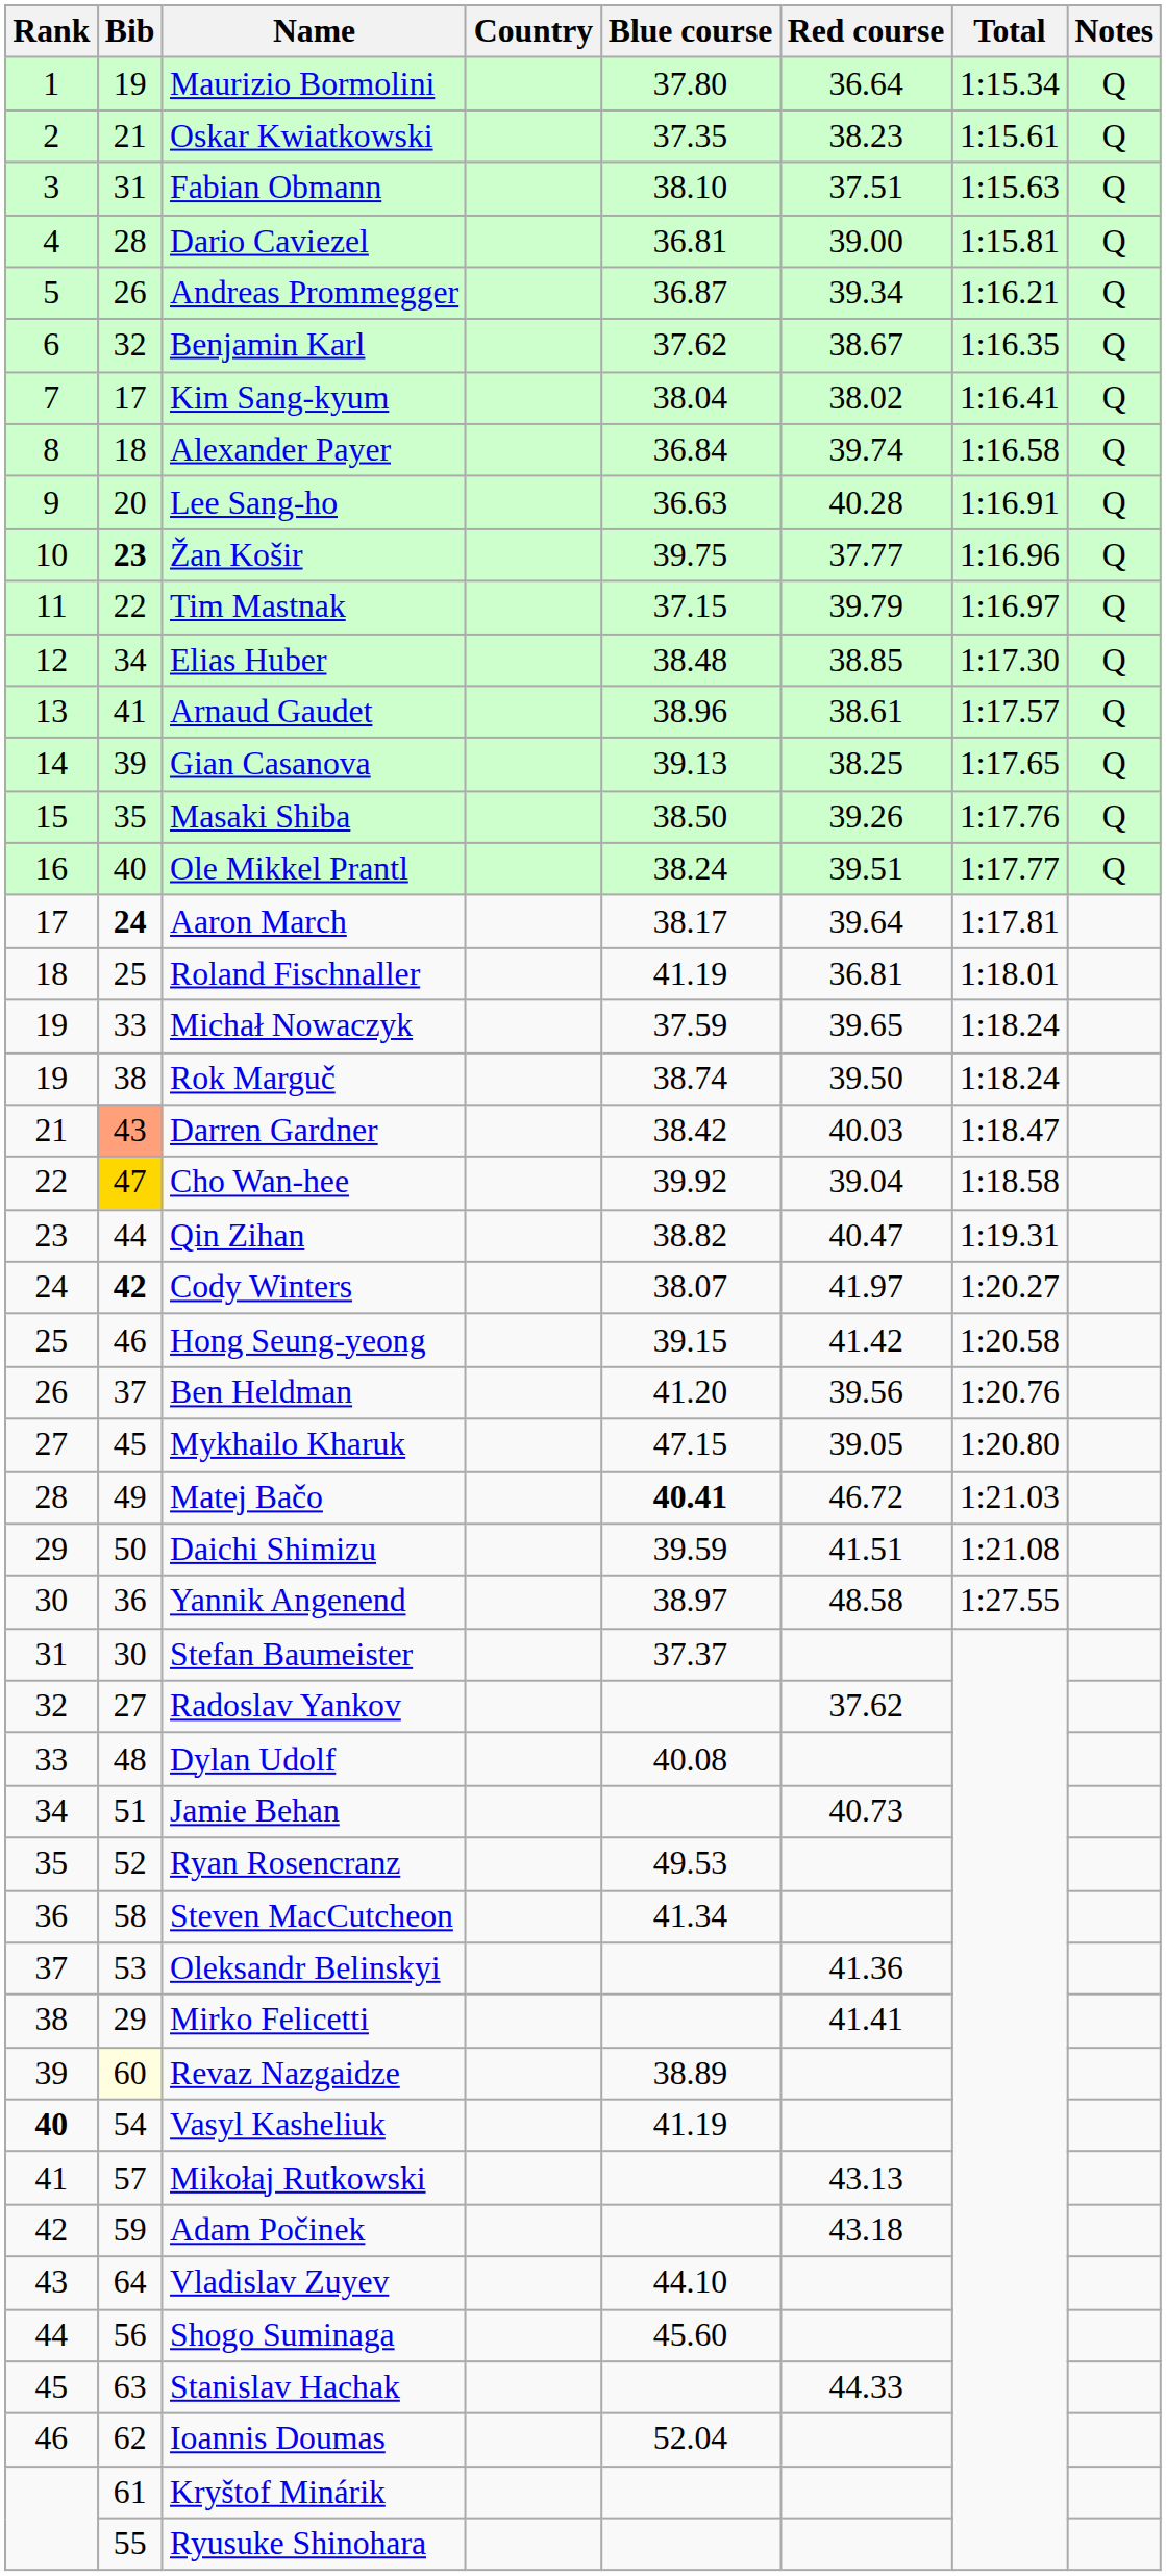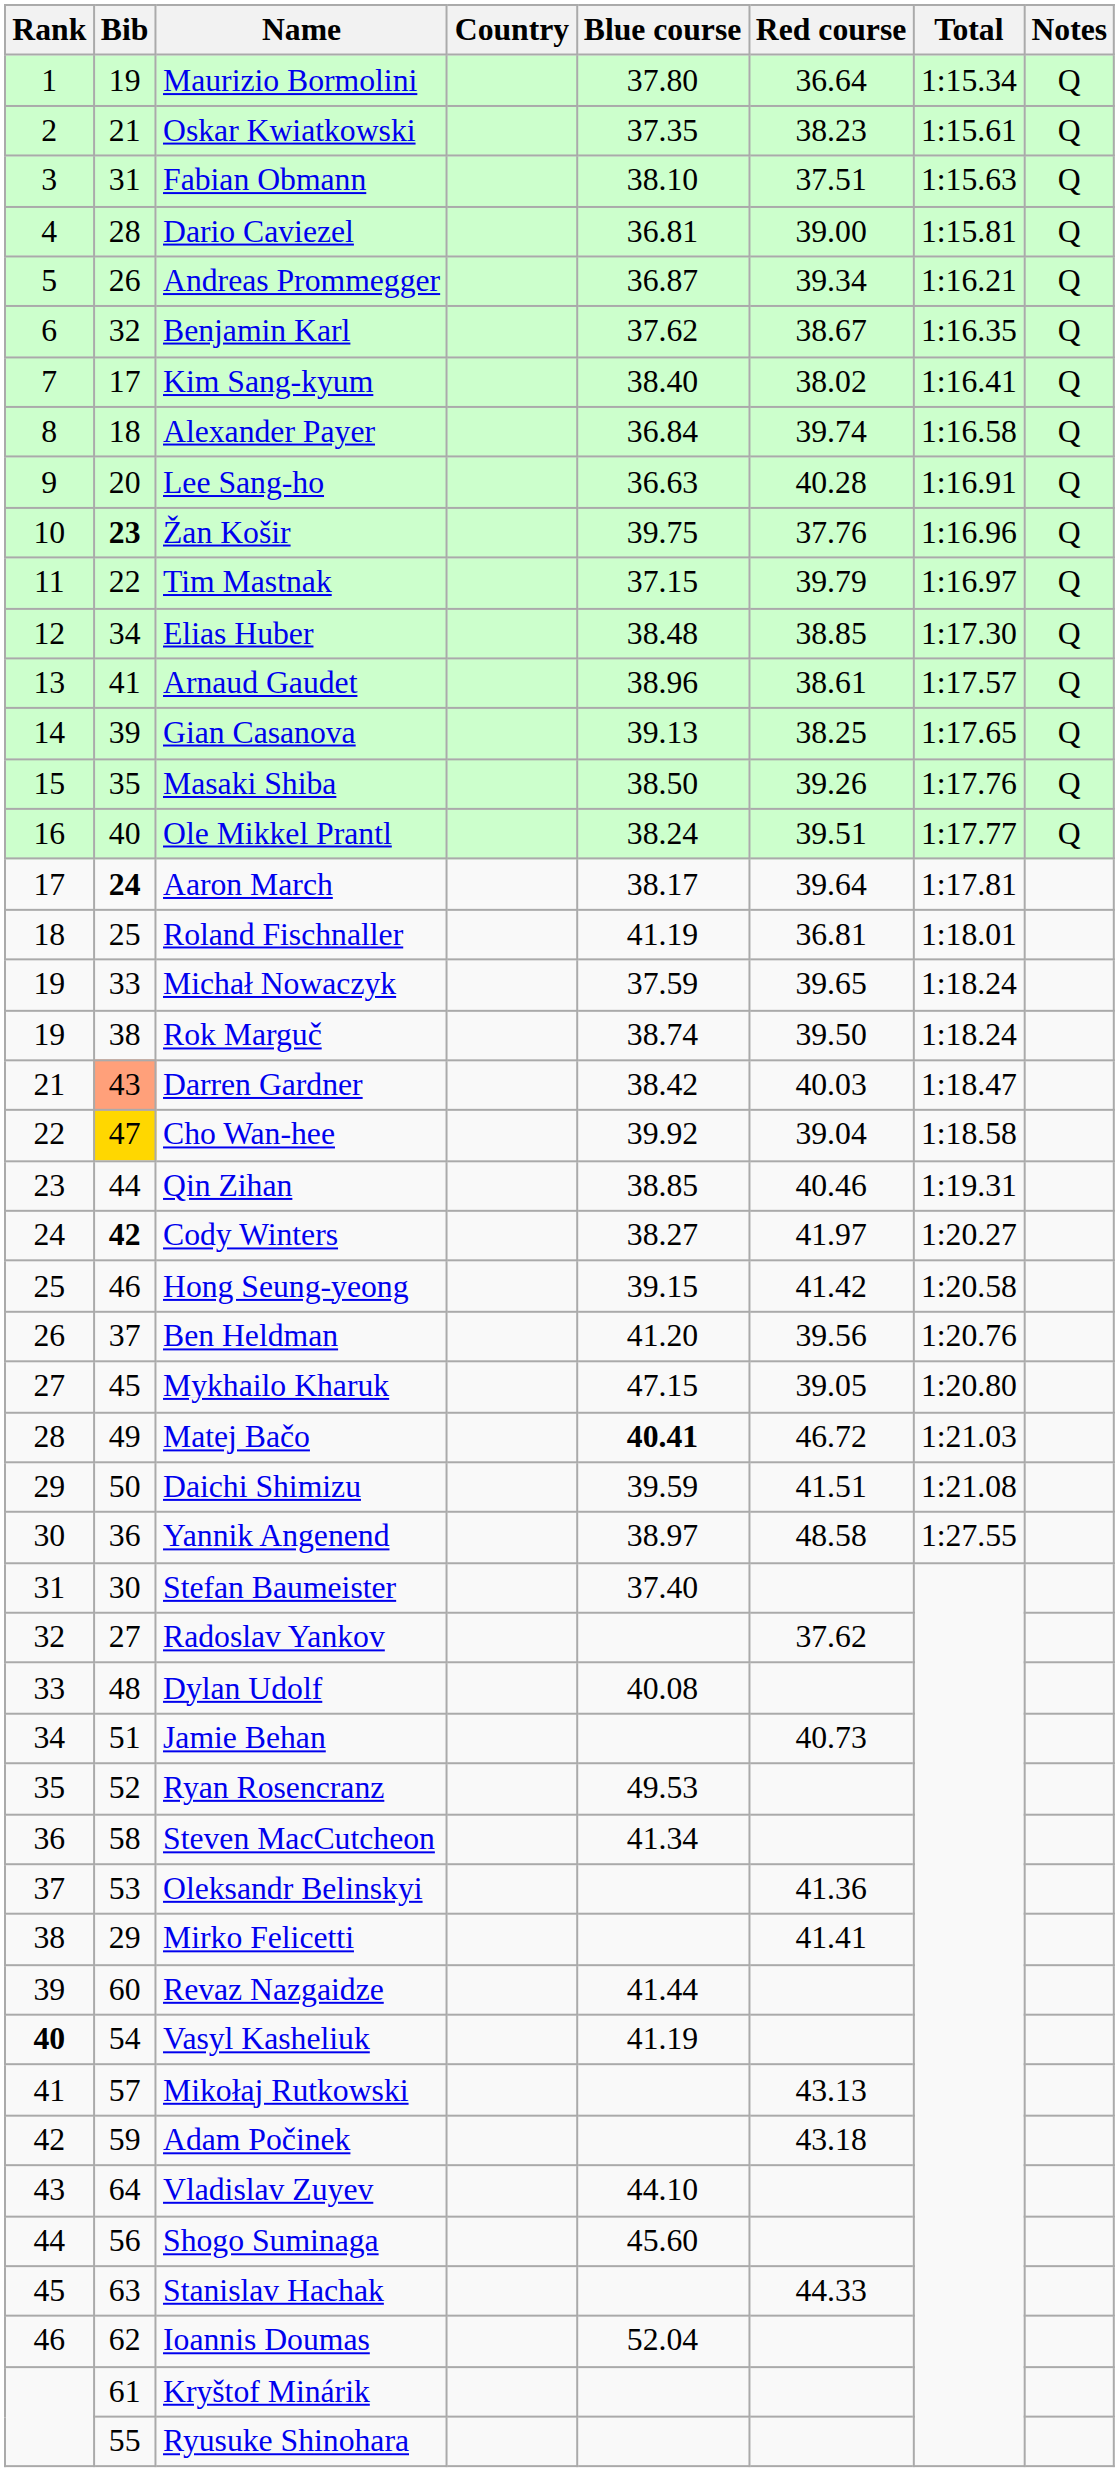Kim Sang-kyum | Blue course: 38.04 -> 38.40
Žan Košir | Red course: 37.77 -> 37.76
Qin Zihan | Blue course: 38.82 -> 38.85
Qin Zihan | Red course: 40.47 -> 40.46
Cody Winters | Blue course: 38.07 -> 38.27
Stefan Baumeister | Blue course: 37.37 -> 37.40
Revaz Nazgaidze | Bib: lightyellow background -> no background
Revaz Nazgaidze | Blue course: 38.89 -> 41.44
